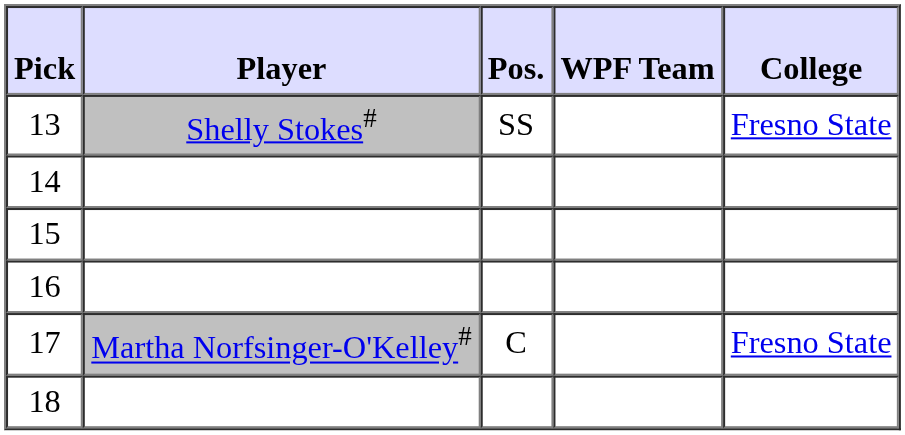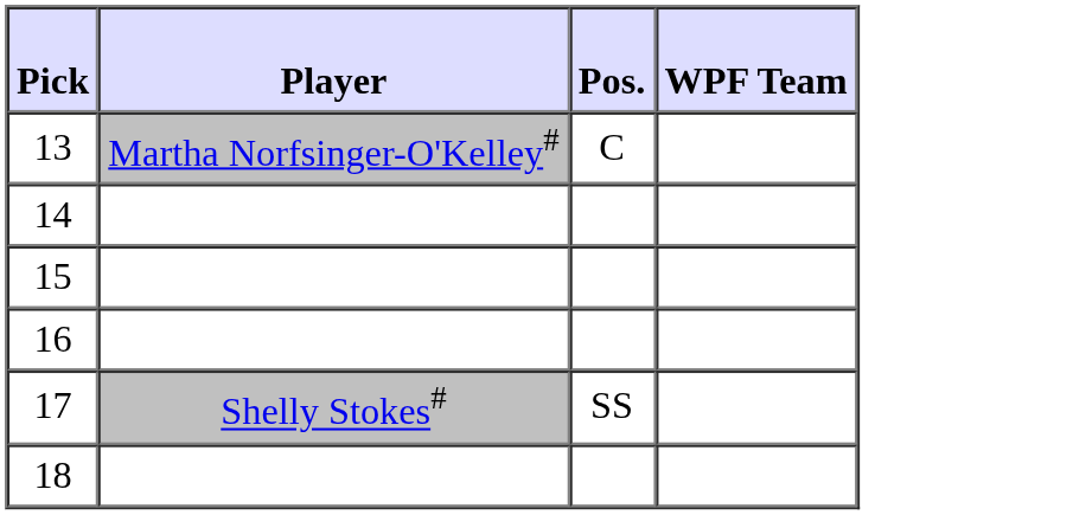- column: College | Fresno State | Fresno State
13 | Player: Shelly Stokes# -> Martha Norfsinger-O'Kelley#
13 | Pos.: SS -> C
17 | Player: Martha Norfsinger-O'Kelley# -> Shelly Stokes#
17 | Pos.: C -> SS
